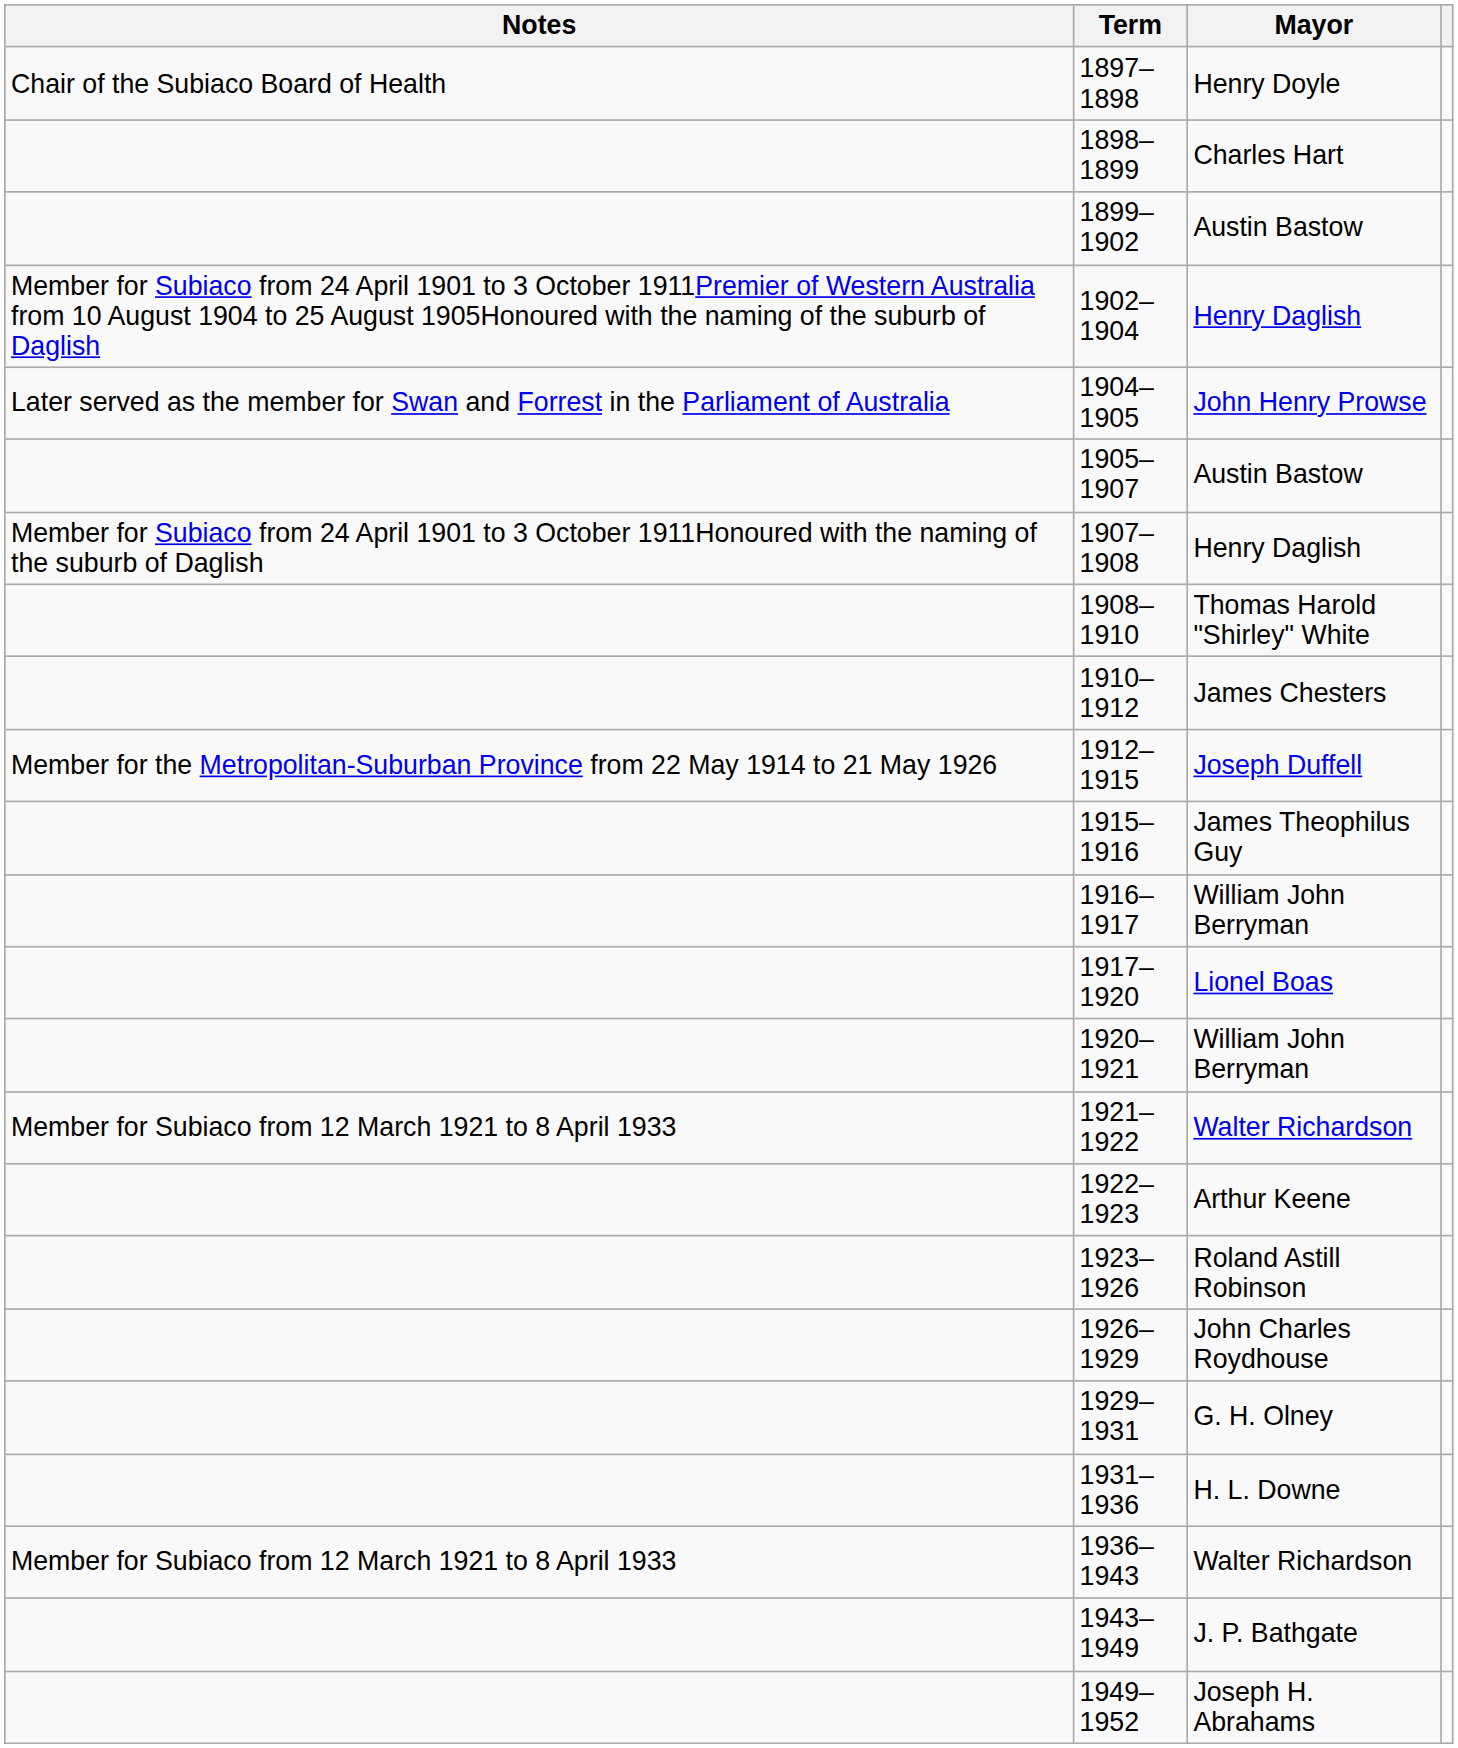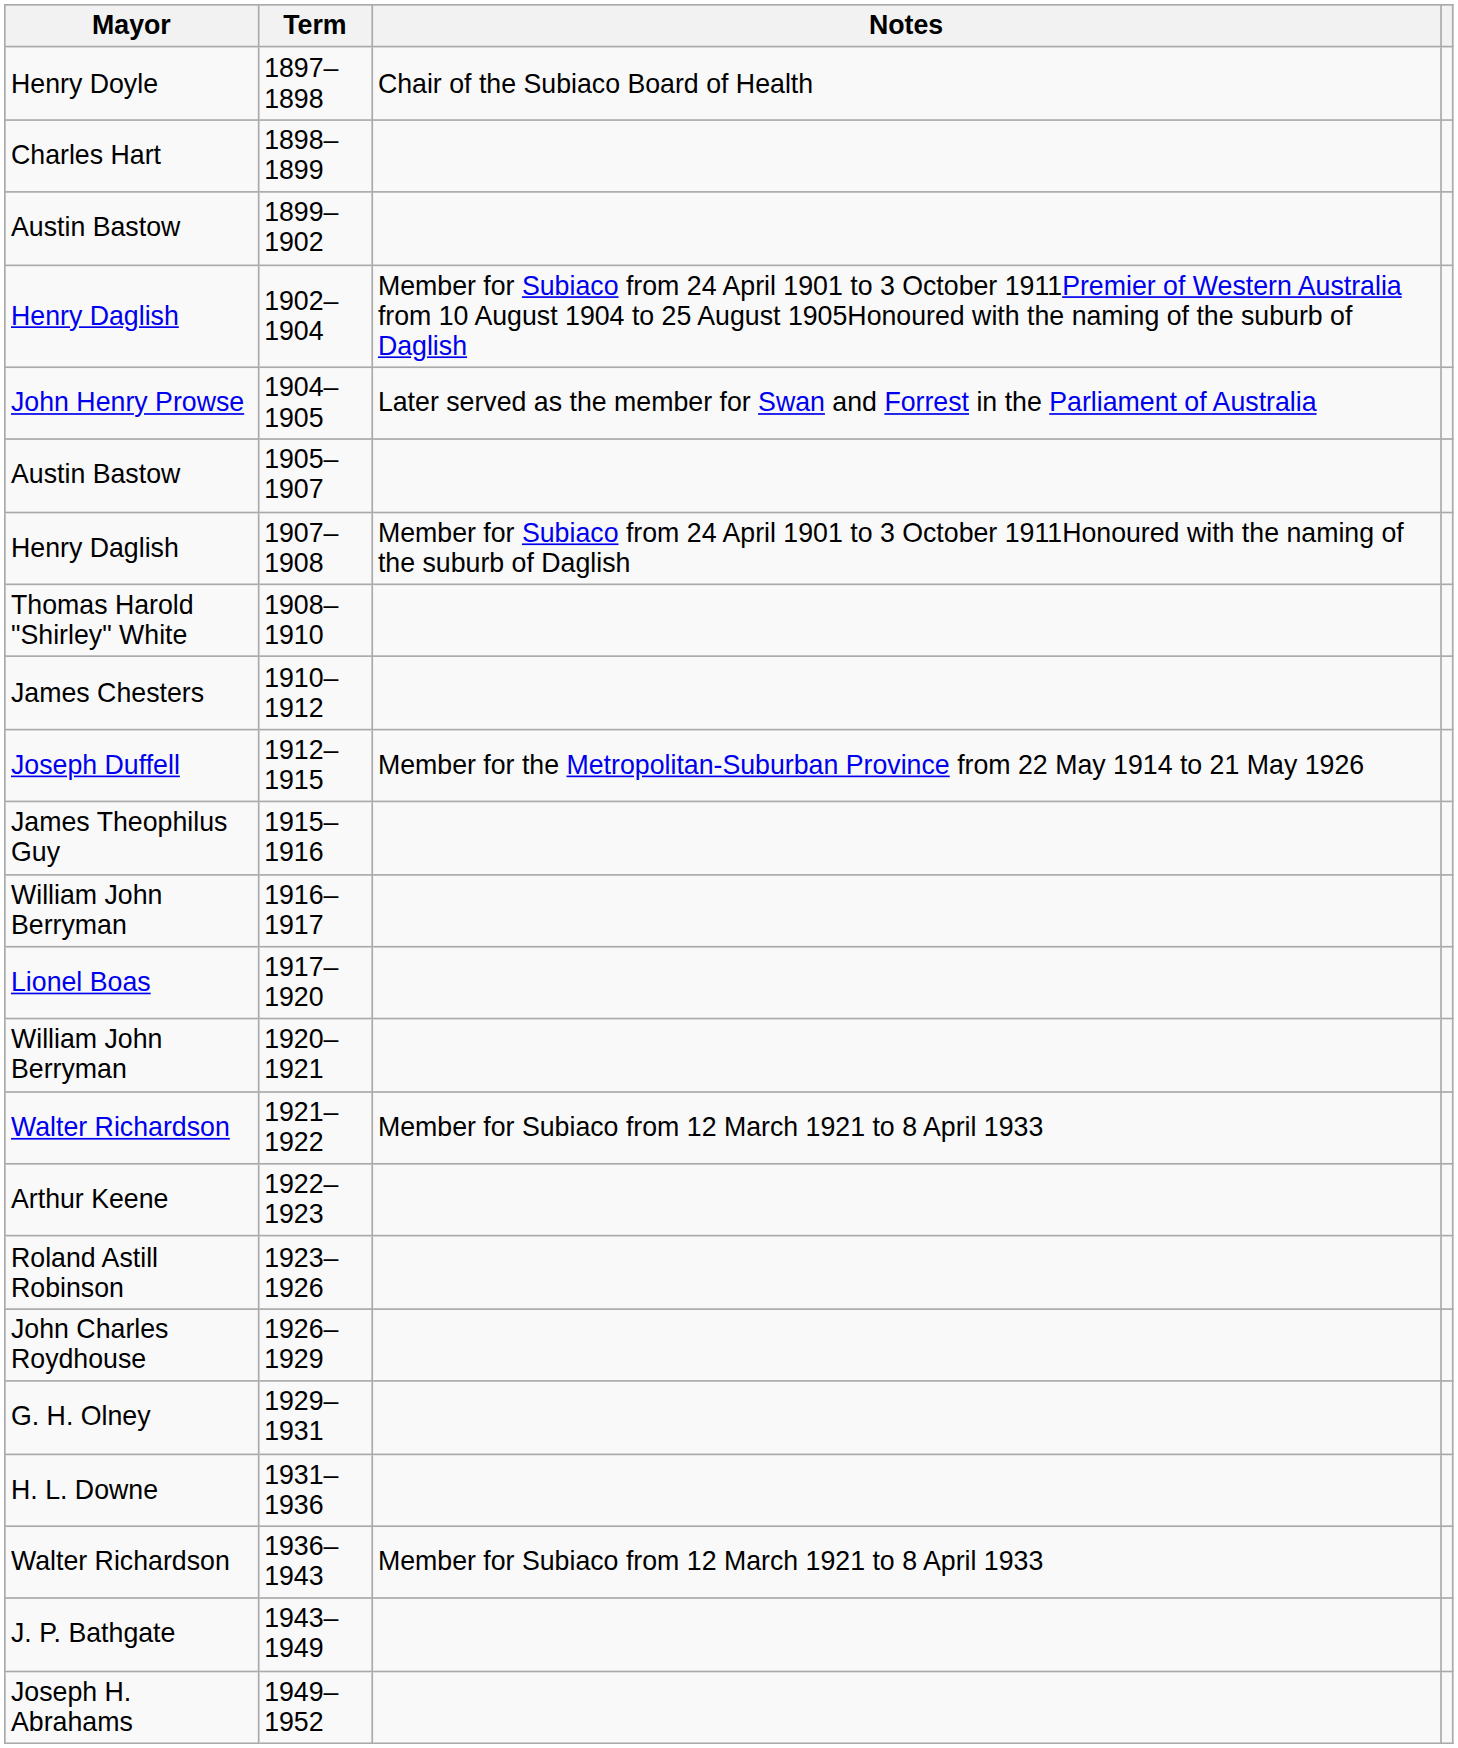columns swapped: Mayor <-> Notes
